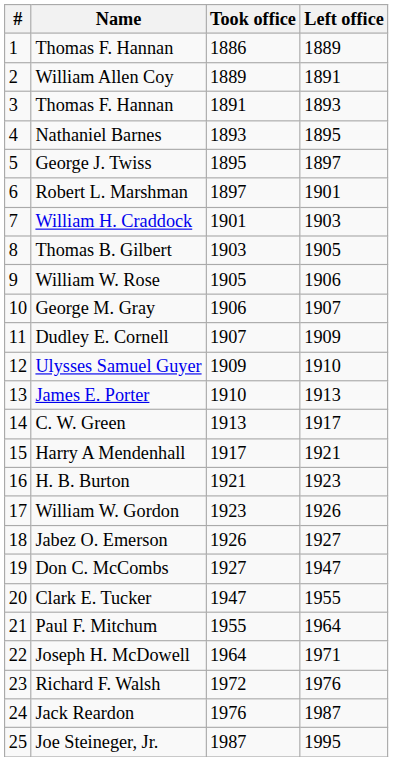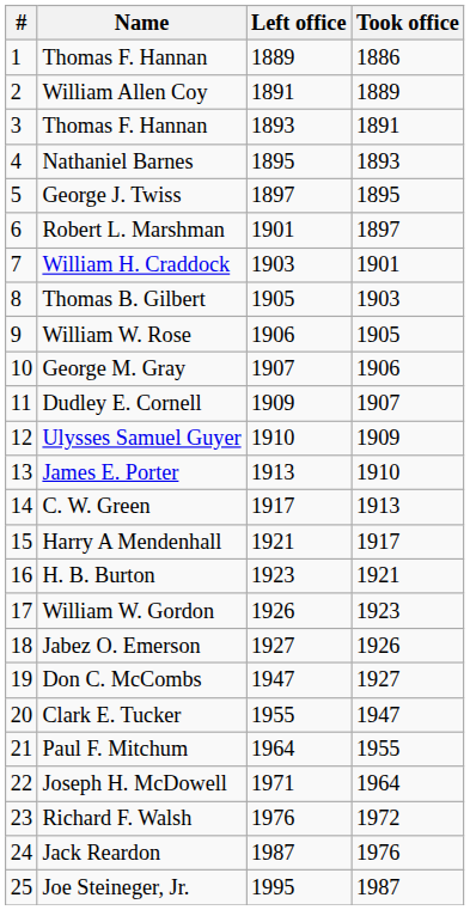columns swapped: Took office <-> Left office
